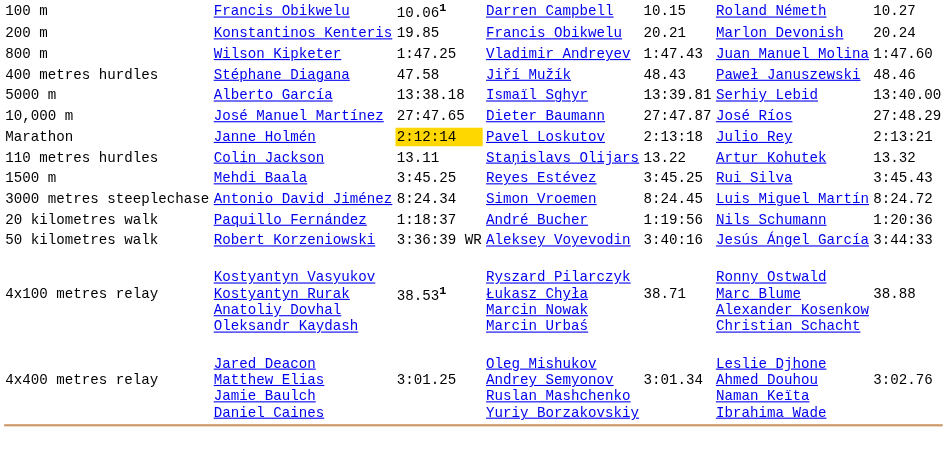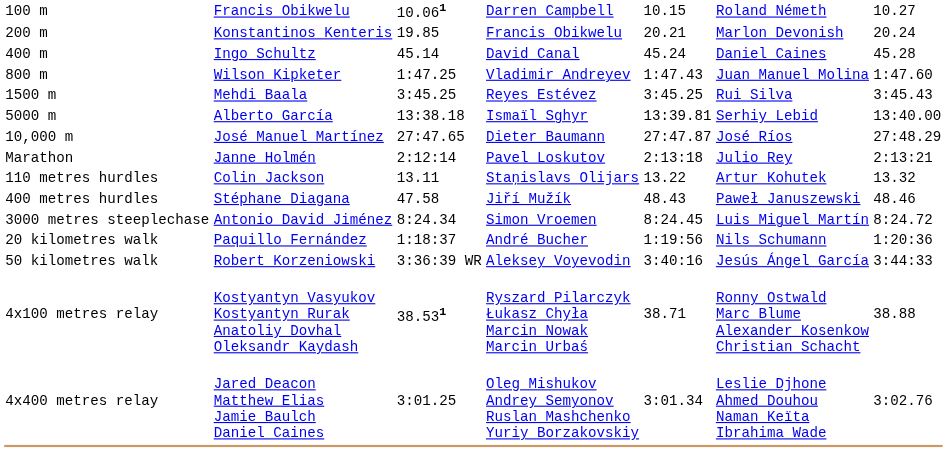+ row: 400 m | Ingo Schultz | 45.14 | David Canal | 45.24 | Daniel Caines | 45.28
rows swapped: 1500 m <-> 400 metres hurdles
Marathon | column 3: gold background -> no background
